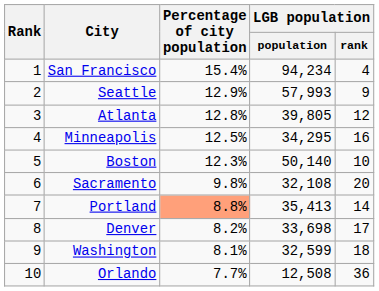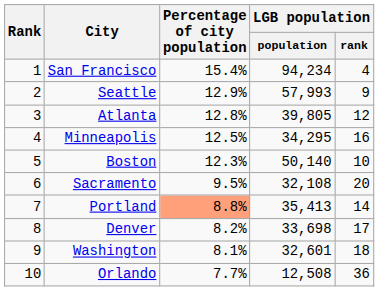Sacramento | Percentage of city population: 9.8% -> 9.5%
Washington | LGB population / population: 32,599 -> 32,601
